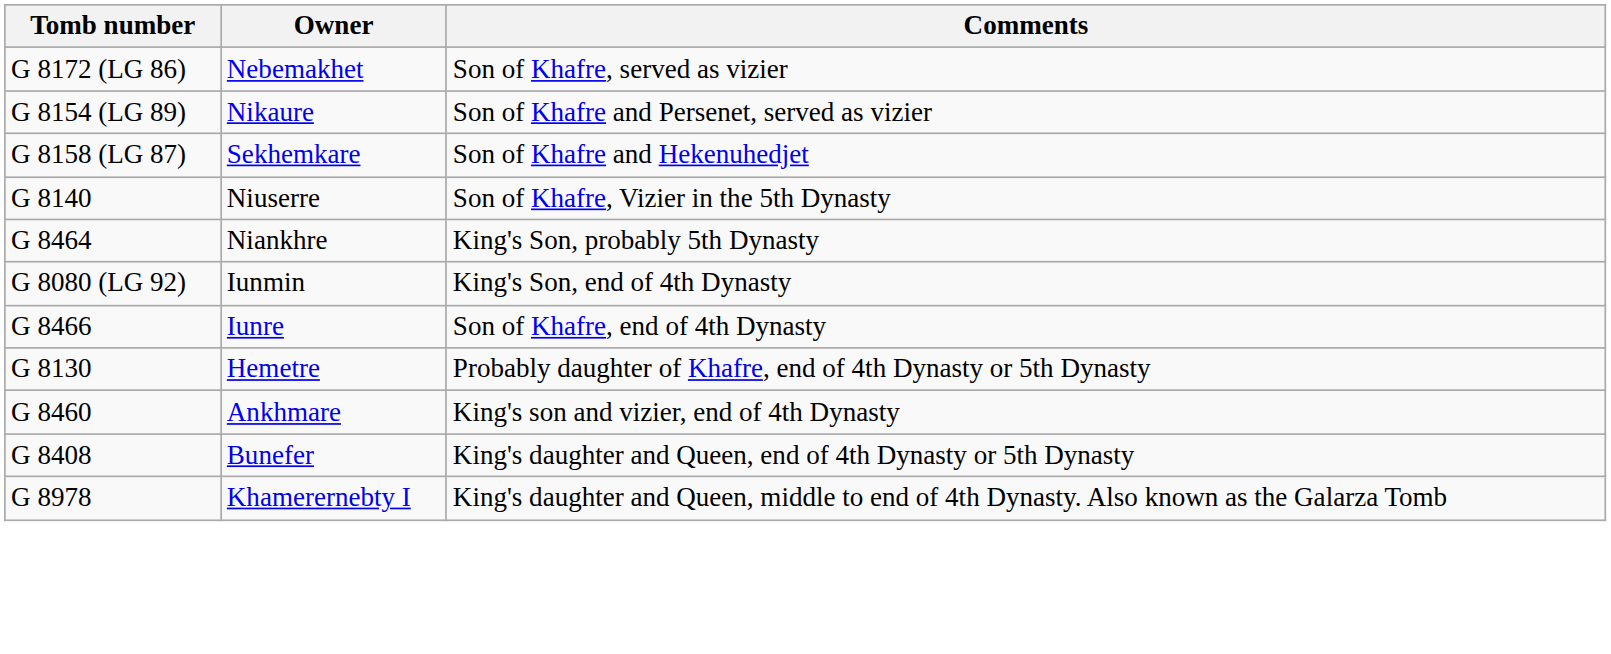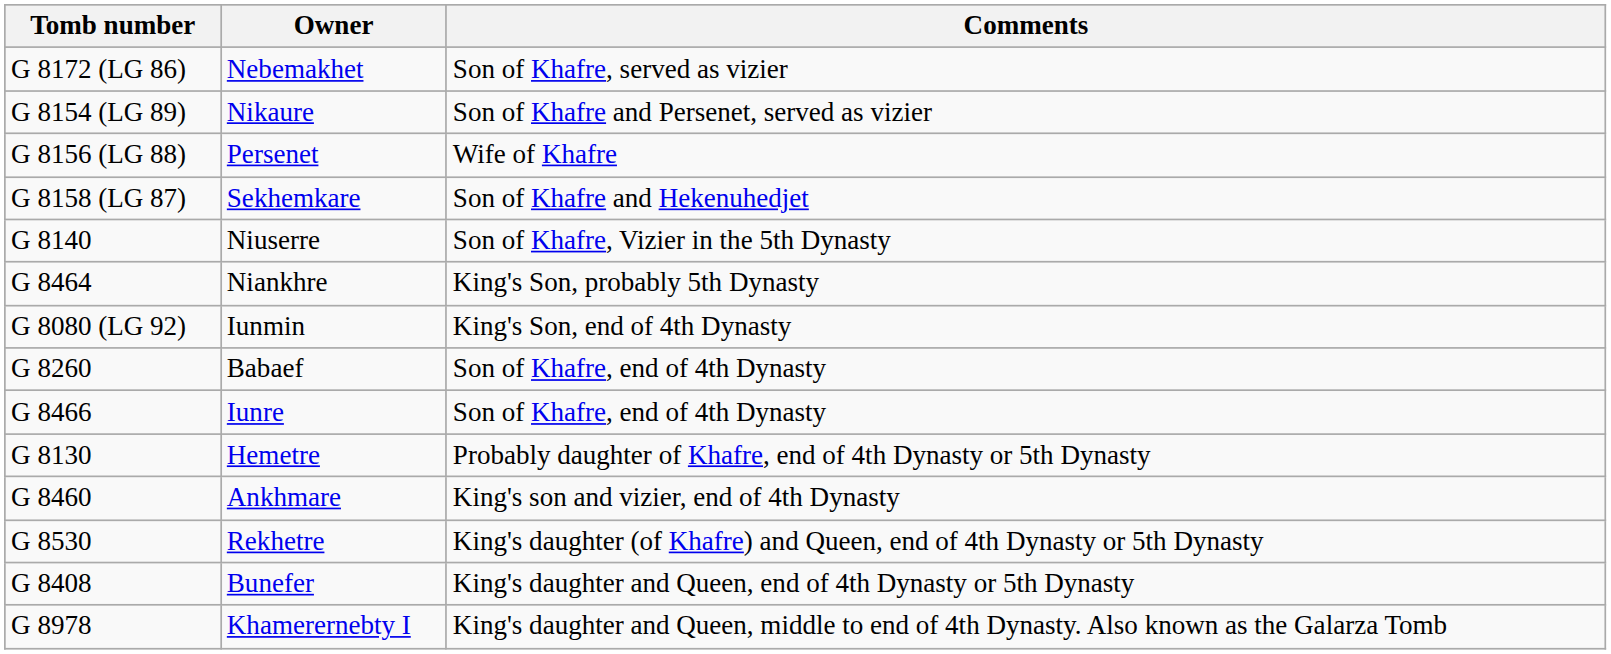+ row: G 8156 (LG 88) | Persenet | Wife of Khafre
+ row: G 8260 | Babaef | Son of Khafre, end of 4th Dynasty
+ row: G 8530 | Rekhetre | King's daughter (of Khafre) and Queen, end of 4th Dynasty or 5th Dynasty
